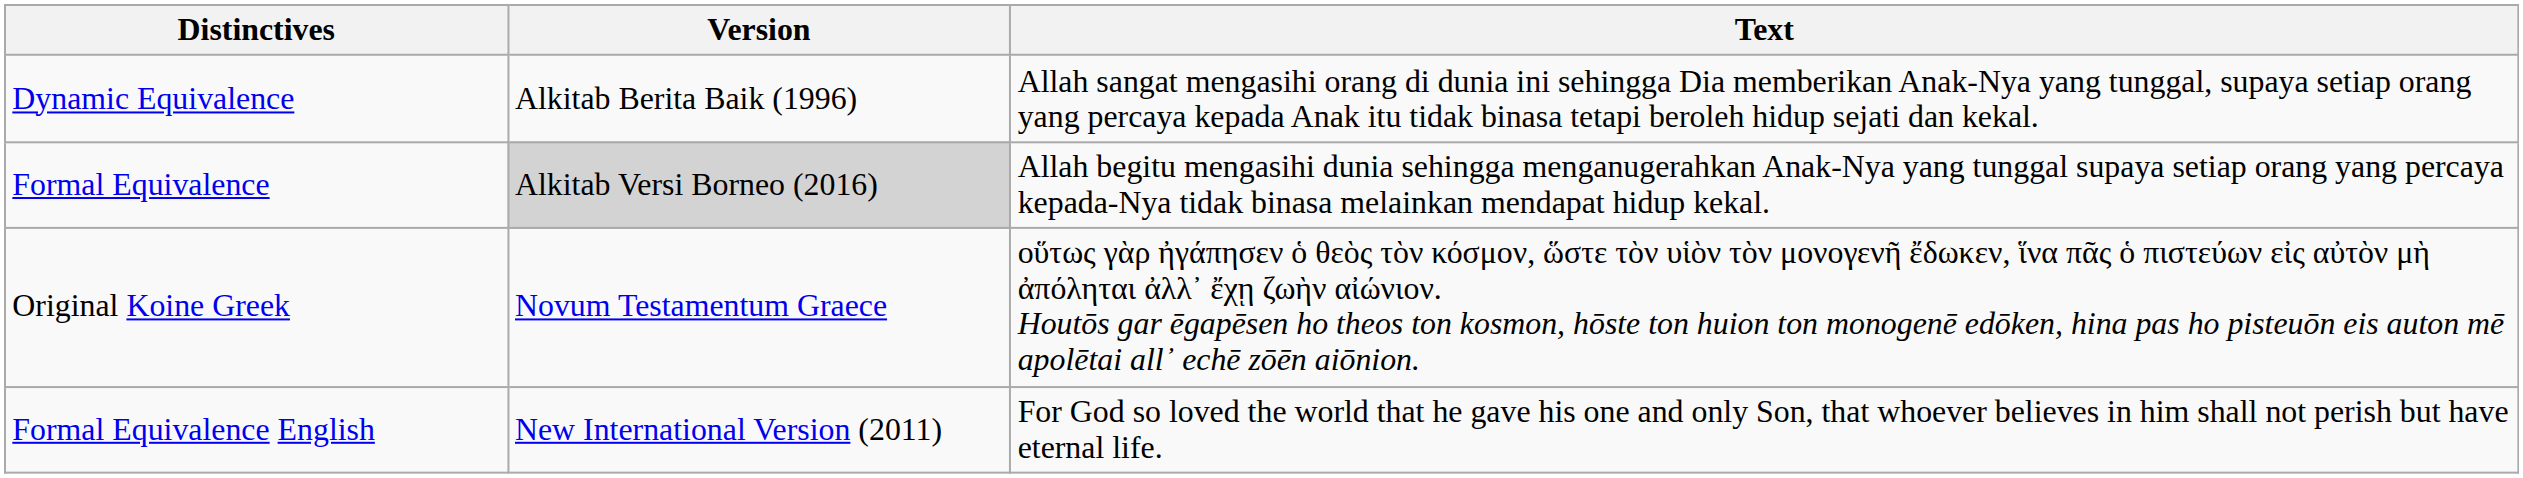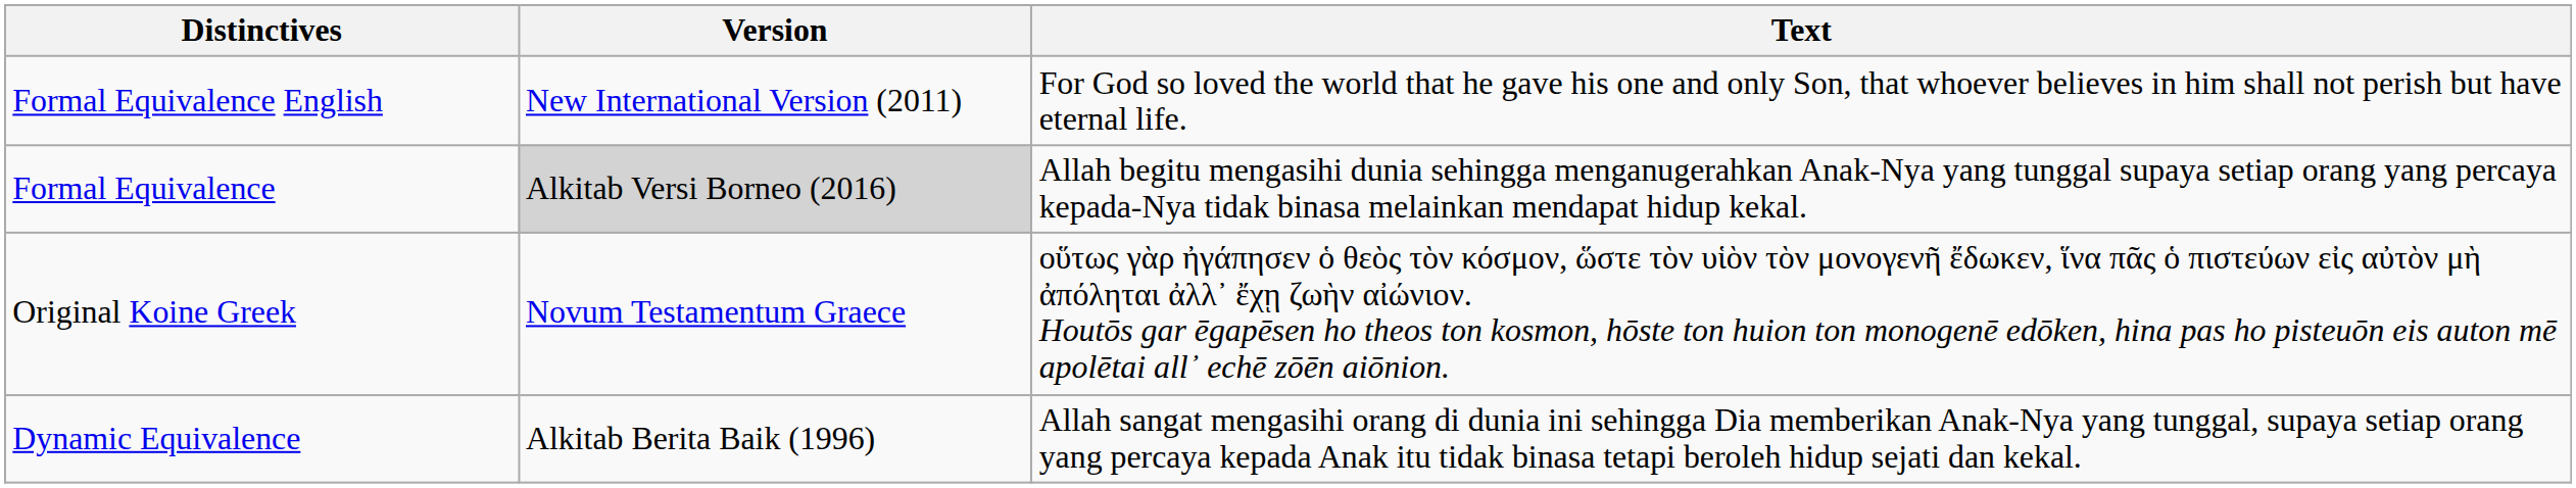rows swapped: Dynamic Equivalence <-> Formal Equivalence English
